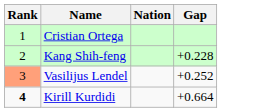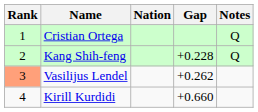+ column: Notes | Q | Q
Vasilijus Lendel | Gap: +0.252 -> +0.262
Kirill Kurdidi | Rank: bold -> normal
Kirill Kurdidi | Gap: +0.664 -> +0.660
